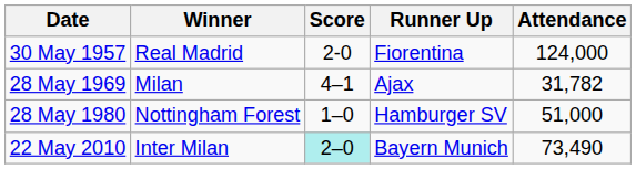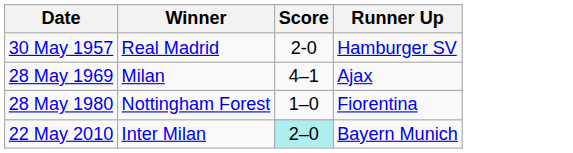- column: Attendance | 124,000 | 31,782 | 51,000 | 73,490
30 May 1957 | Runner Up: Fiorentina -> Hamburger SV
28 May 1980 | Runner Up: Hamburger SV -> Fiorentina
